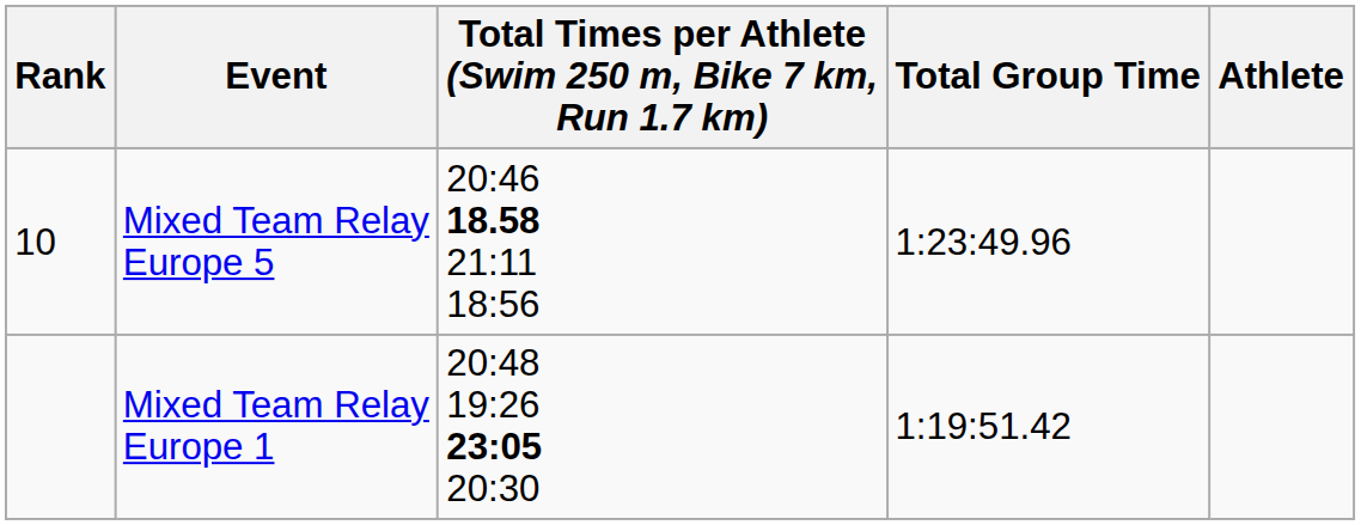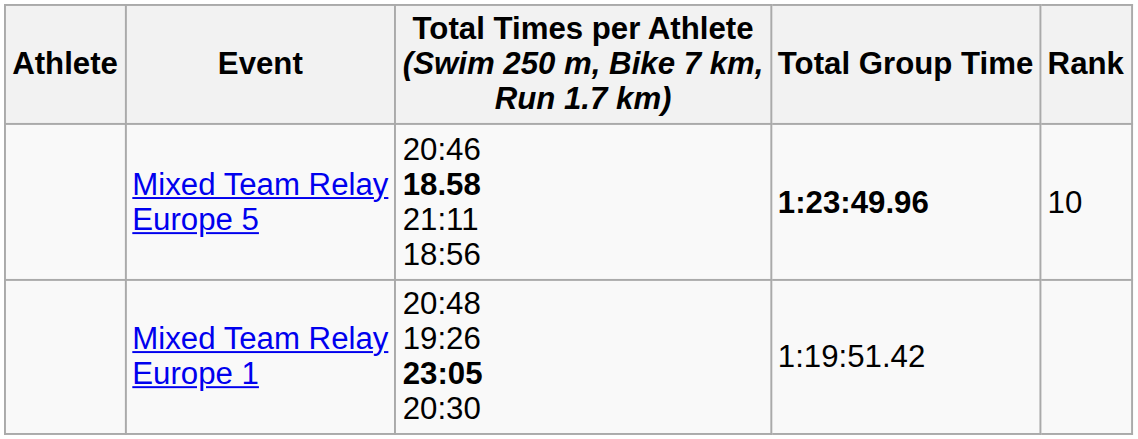columns swapped: Athlete <-> Rank
Mixed Team Relay Europe 5 | Total Group Time: normal -> bold
